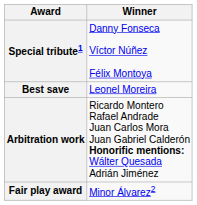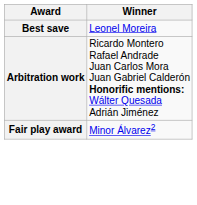- row: Special tribute1 | Danny Fonseca Víctor Núñez Félix Montoya
